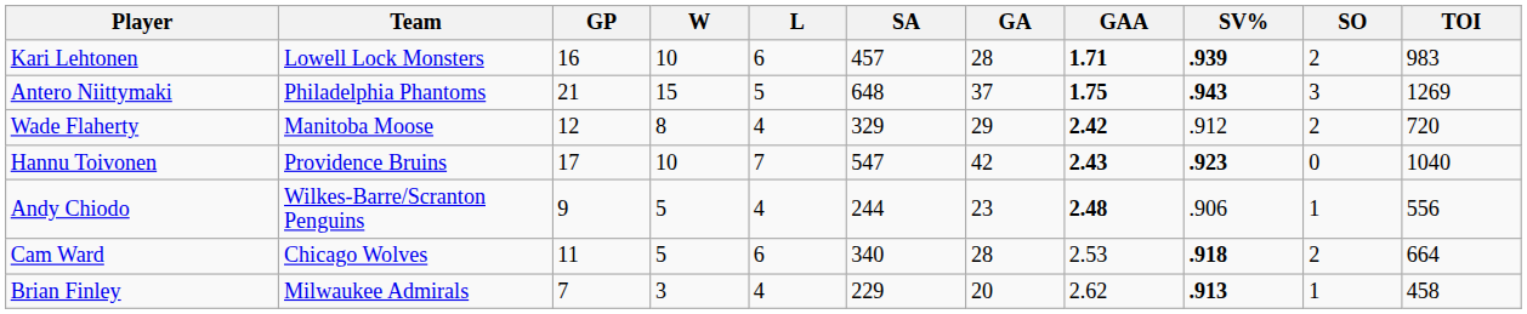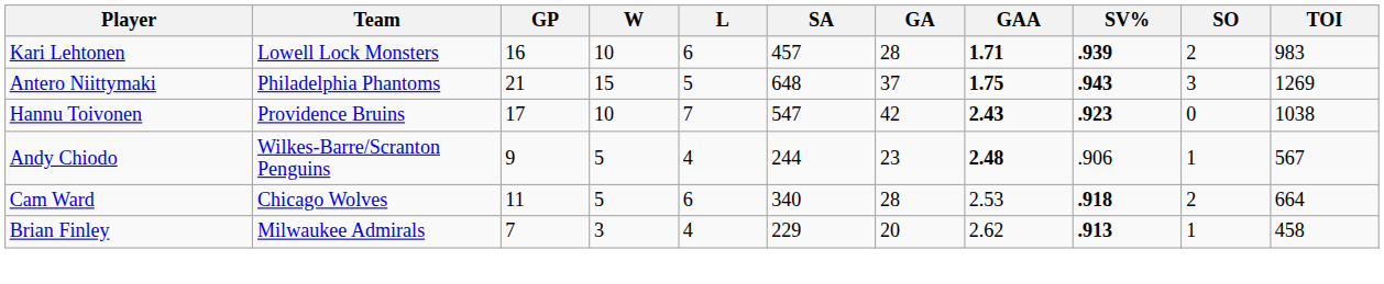- row: Wade Flaherty | Manitoba Moose | 12 | 8 | 4 | 329 | 29 | 2.42 | .912 | 2 | 720
Hannu Toivonen | TOI: 1040 -> 1038
Andy Chiodo | TOI: 556 -> 567
